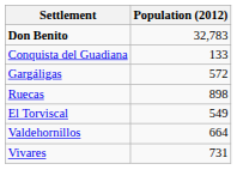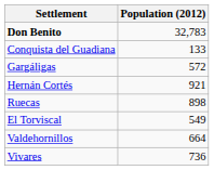+ row: Hernán Cortés | 921
Vivares | Population (2012): 731 -> 736
